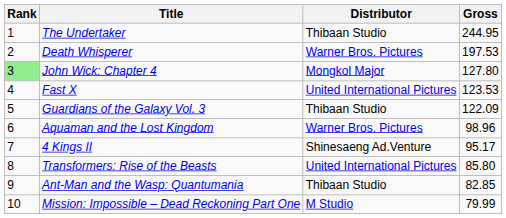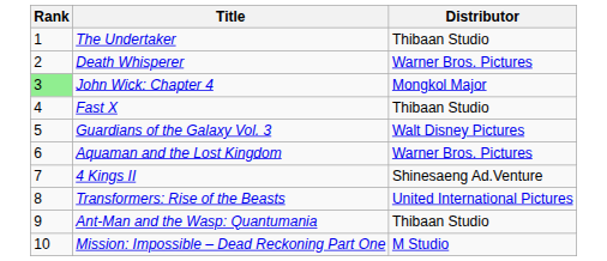- column: Gross | 244.95 | 197.53 | 127.80 | 123.53 | 122.09 | 98.96 | 95.17 | 85.80 | 82.85 | 79.99
Fast X | Distributor: United International Pictures -> Thibaan Studio
Guardians of the Galaxy Vol. 3 | Distributor: Thibaan Studio -> Walt Disney Pictures
